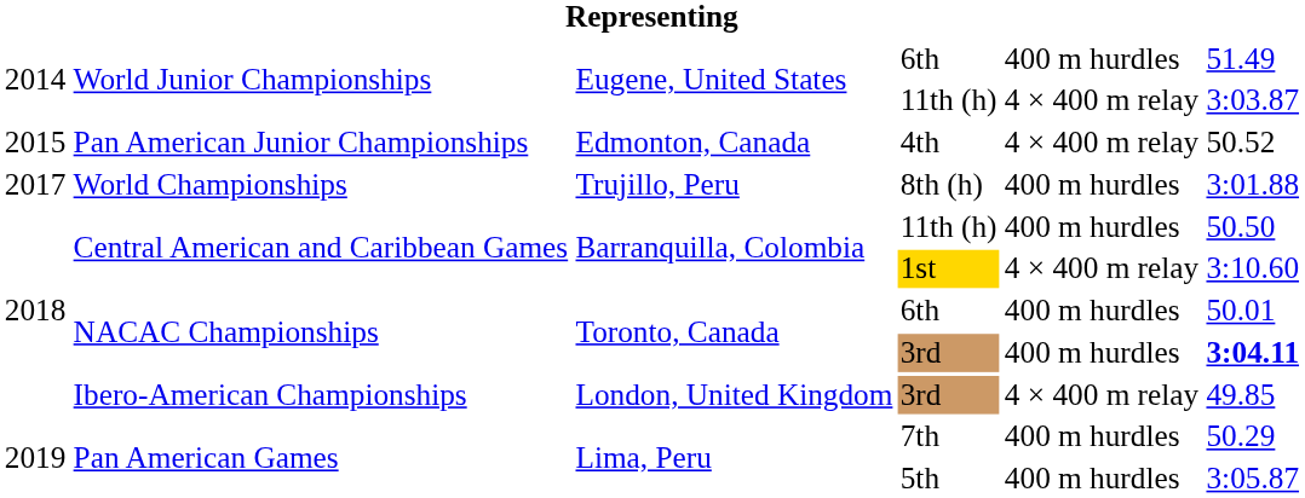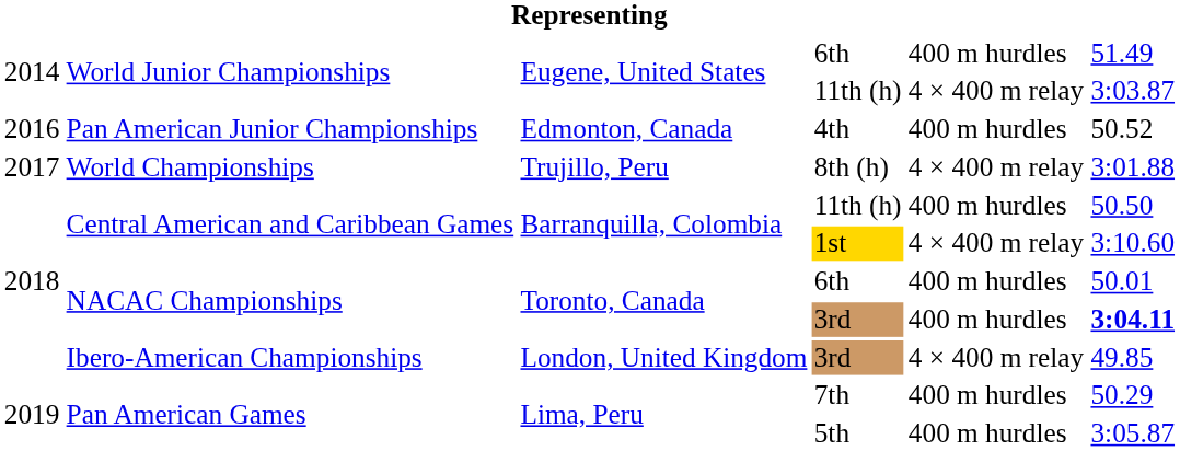4th | column 1: 2015 -> 2016
4th | column 5: 4 × 400 m relay -> 400 m hurdles
8th (h) | column 5: 400 m hurdles -> 4 × 400 m relay
